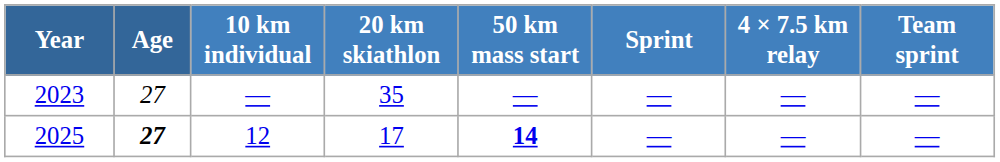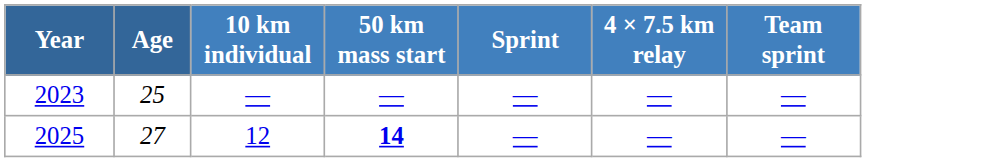- column: 20 km skiathlon | 35 | 17
2023 | Age: 27 -> 25
2025 | Age: bold -> normal
